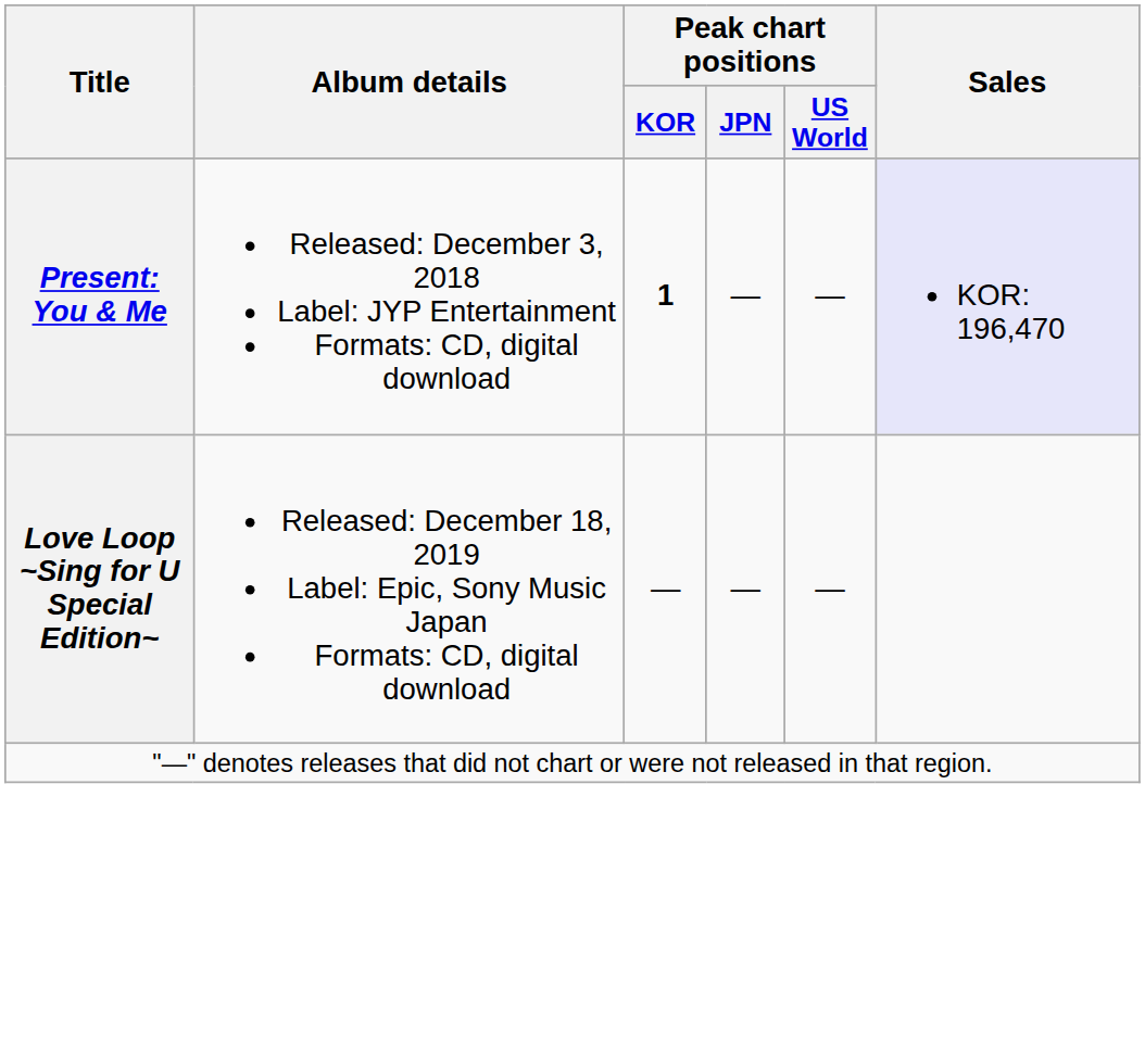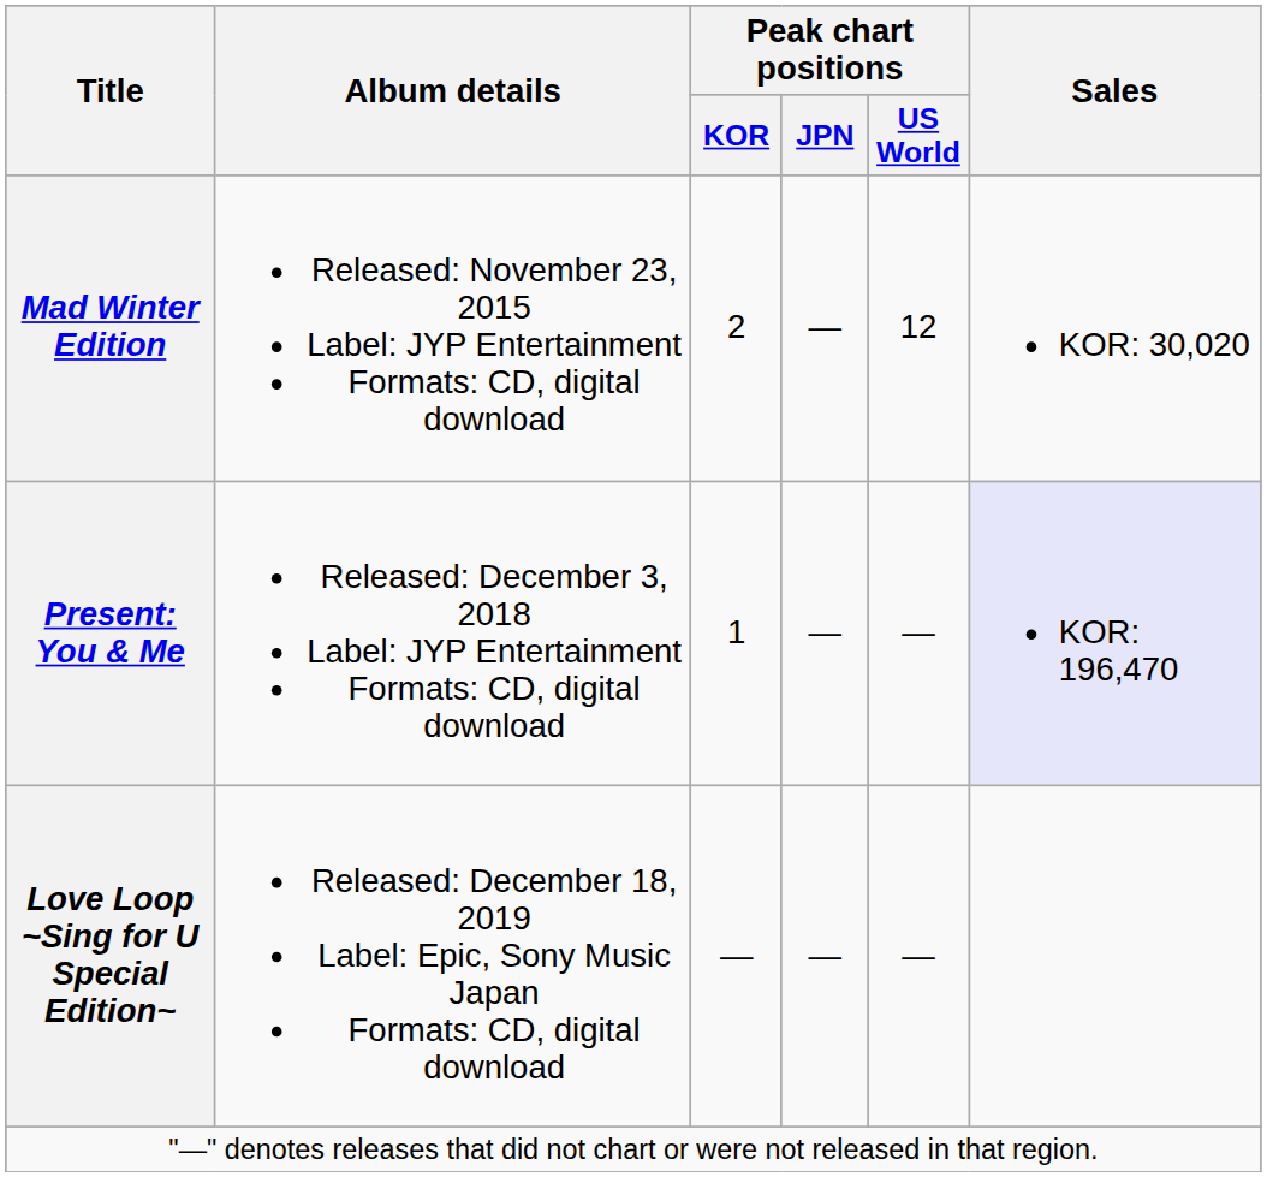+ row: Mad Winter Edition | Released: November 23, 2015 Label: JYP Entertainment Formats: CD, digital download | 2 | — | 12 | KOR: 30,020
Present: You & Me | Peak chart positions / KOR: bold -> normal
